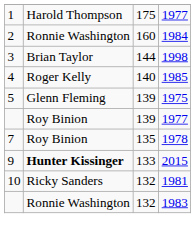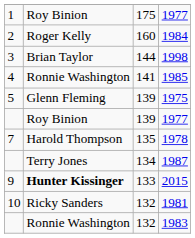1 / 1977 | column 2: Harold Thompson -> Roy Binion
1984 | column 2: Ronnie Washington -> Roger Kelly
1985 | column 2: Roger Kelly -> Ronnie Washington
1985 | column 3: 140 -> 141
1978 | column 2: Roy Binion -> Harold Thompson
+ row: Terry Jones | 134 | 1987
